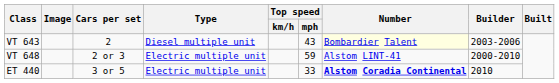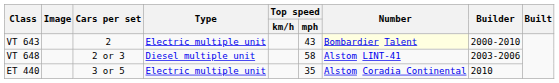VT 643 | Type: Diesel multiple unit -> Electric multiple unit
VT 643 | Builder: 2003-2006 -> 2000-2010
VT 648 | Type: Electric multiple unit -> Diesel multiple unit
VT 648 | Top speed / mph: 59 -> 58
VT 648 | Builder: 2000-2010 -> 2003-2006
ET 440 | Top speed / mph: 33 -> 35
ET 440 | Number: bold -> normal
